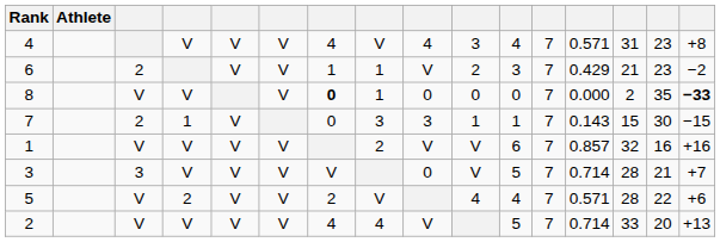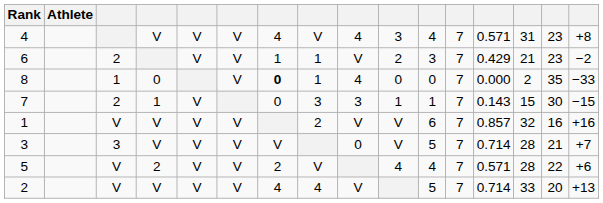8 | column 3: V -> 1
8 | column 4: V -> 0
8 | column 9: 0 -> 4
8 | column 16: bold -> normal
